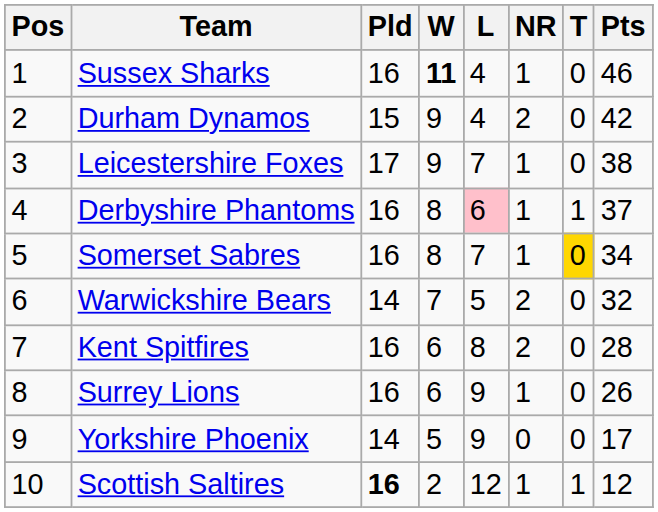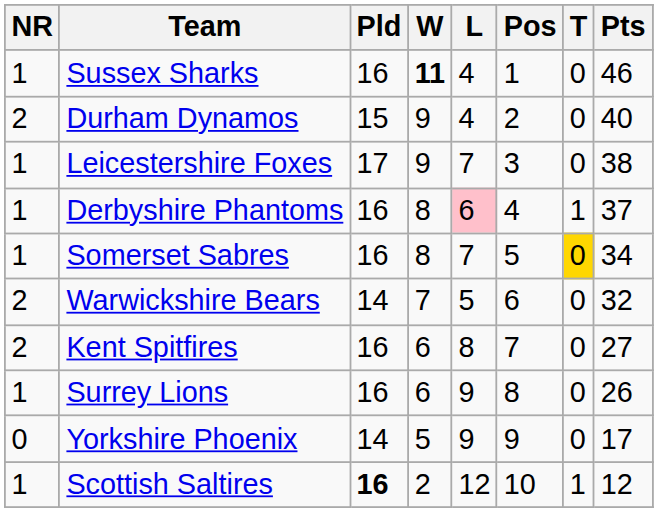columns swapped: Pos <-> NR
Durham Dynamos | Pts: 42 -> 40
Kent Spitfires | Pts: 28 -> 27
